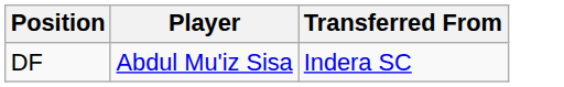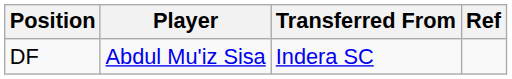+ column: Ref
